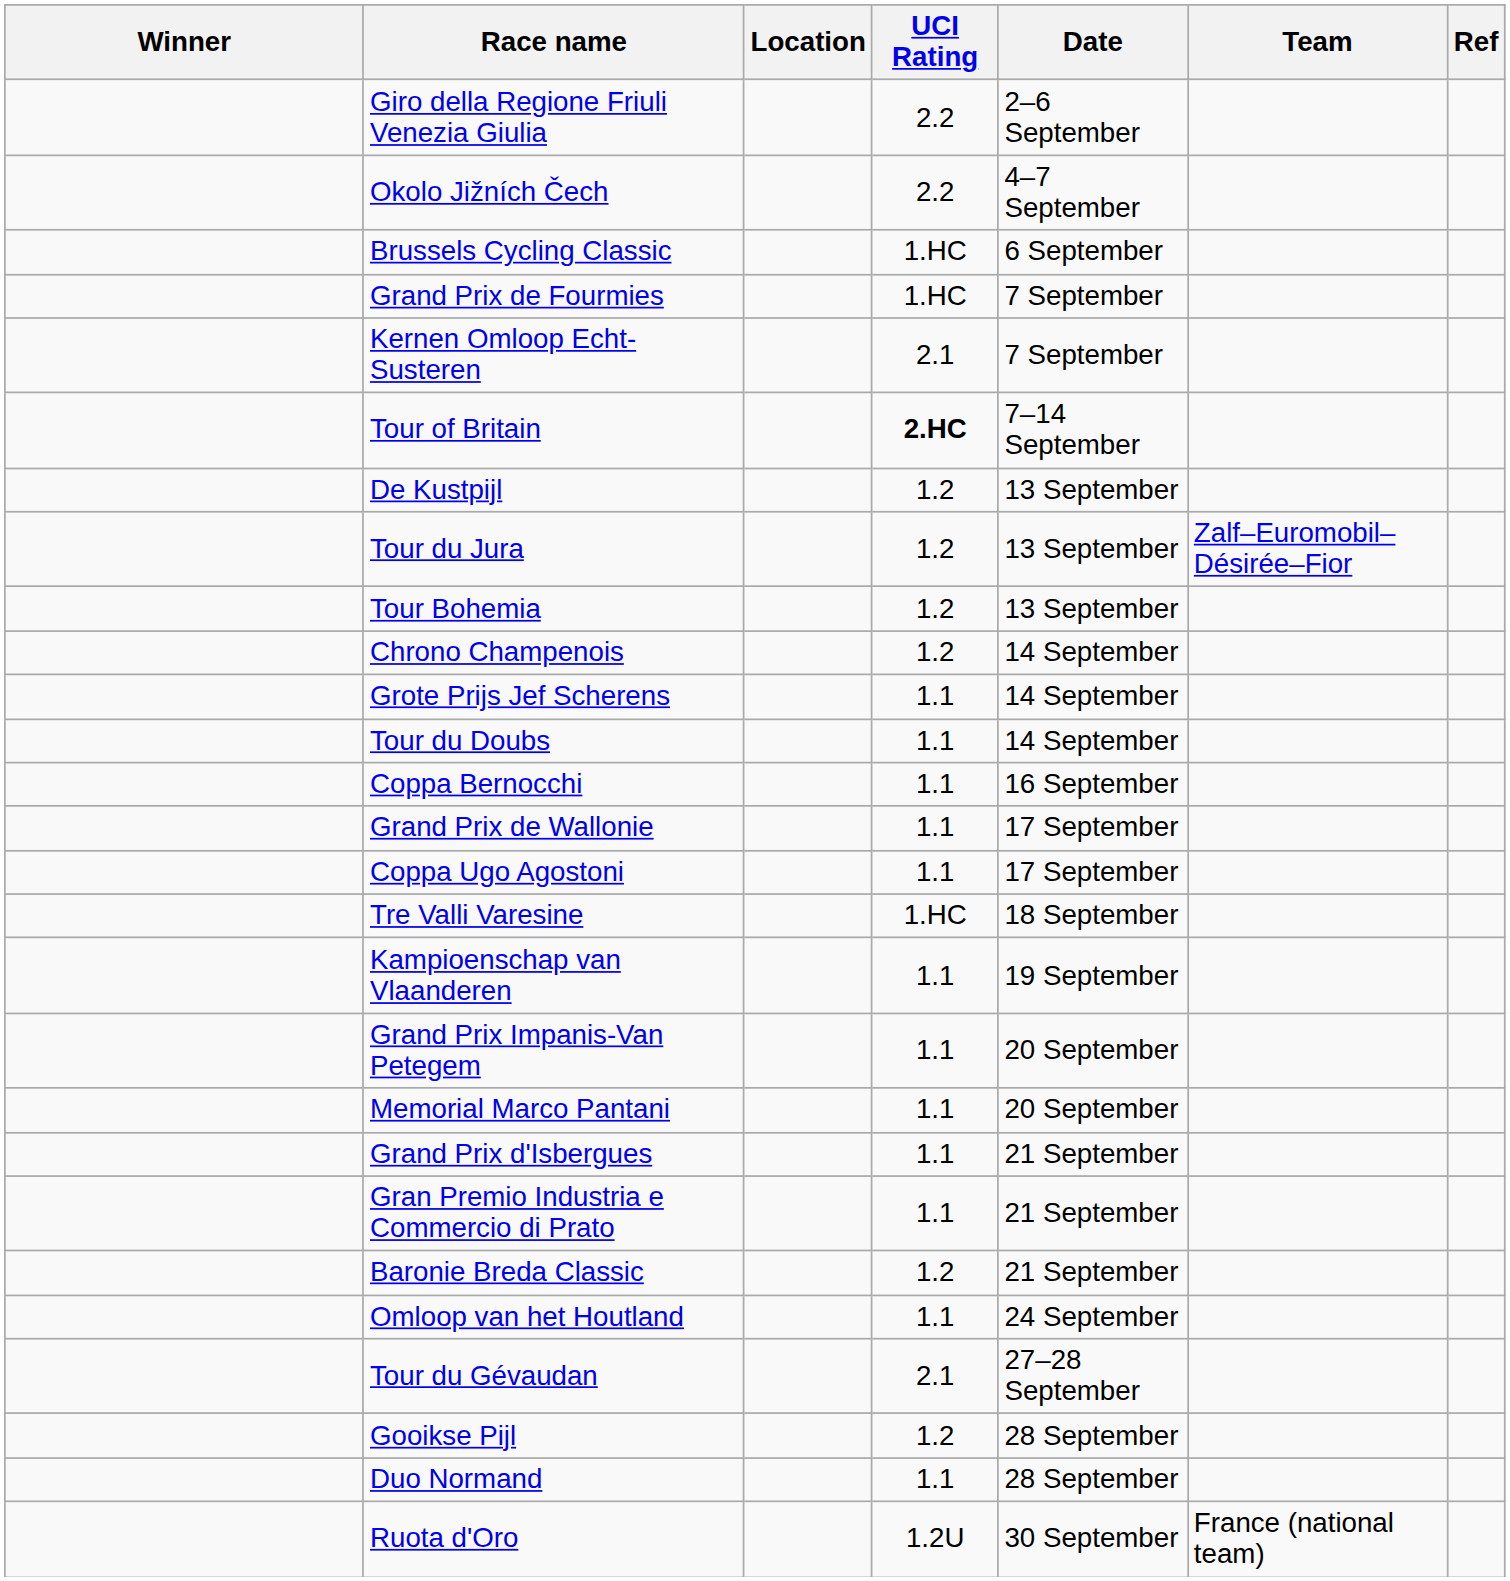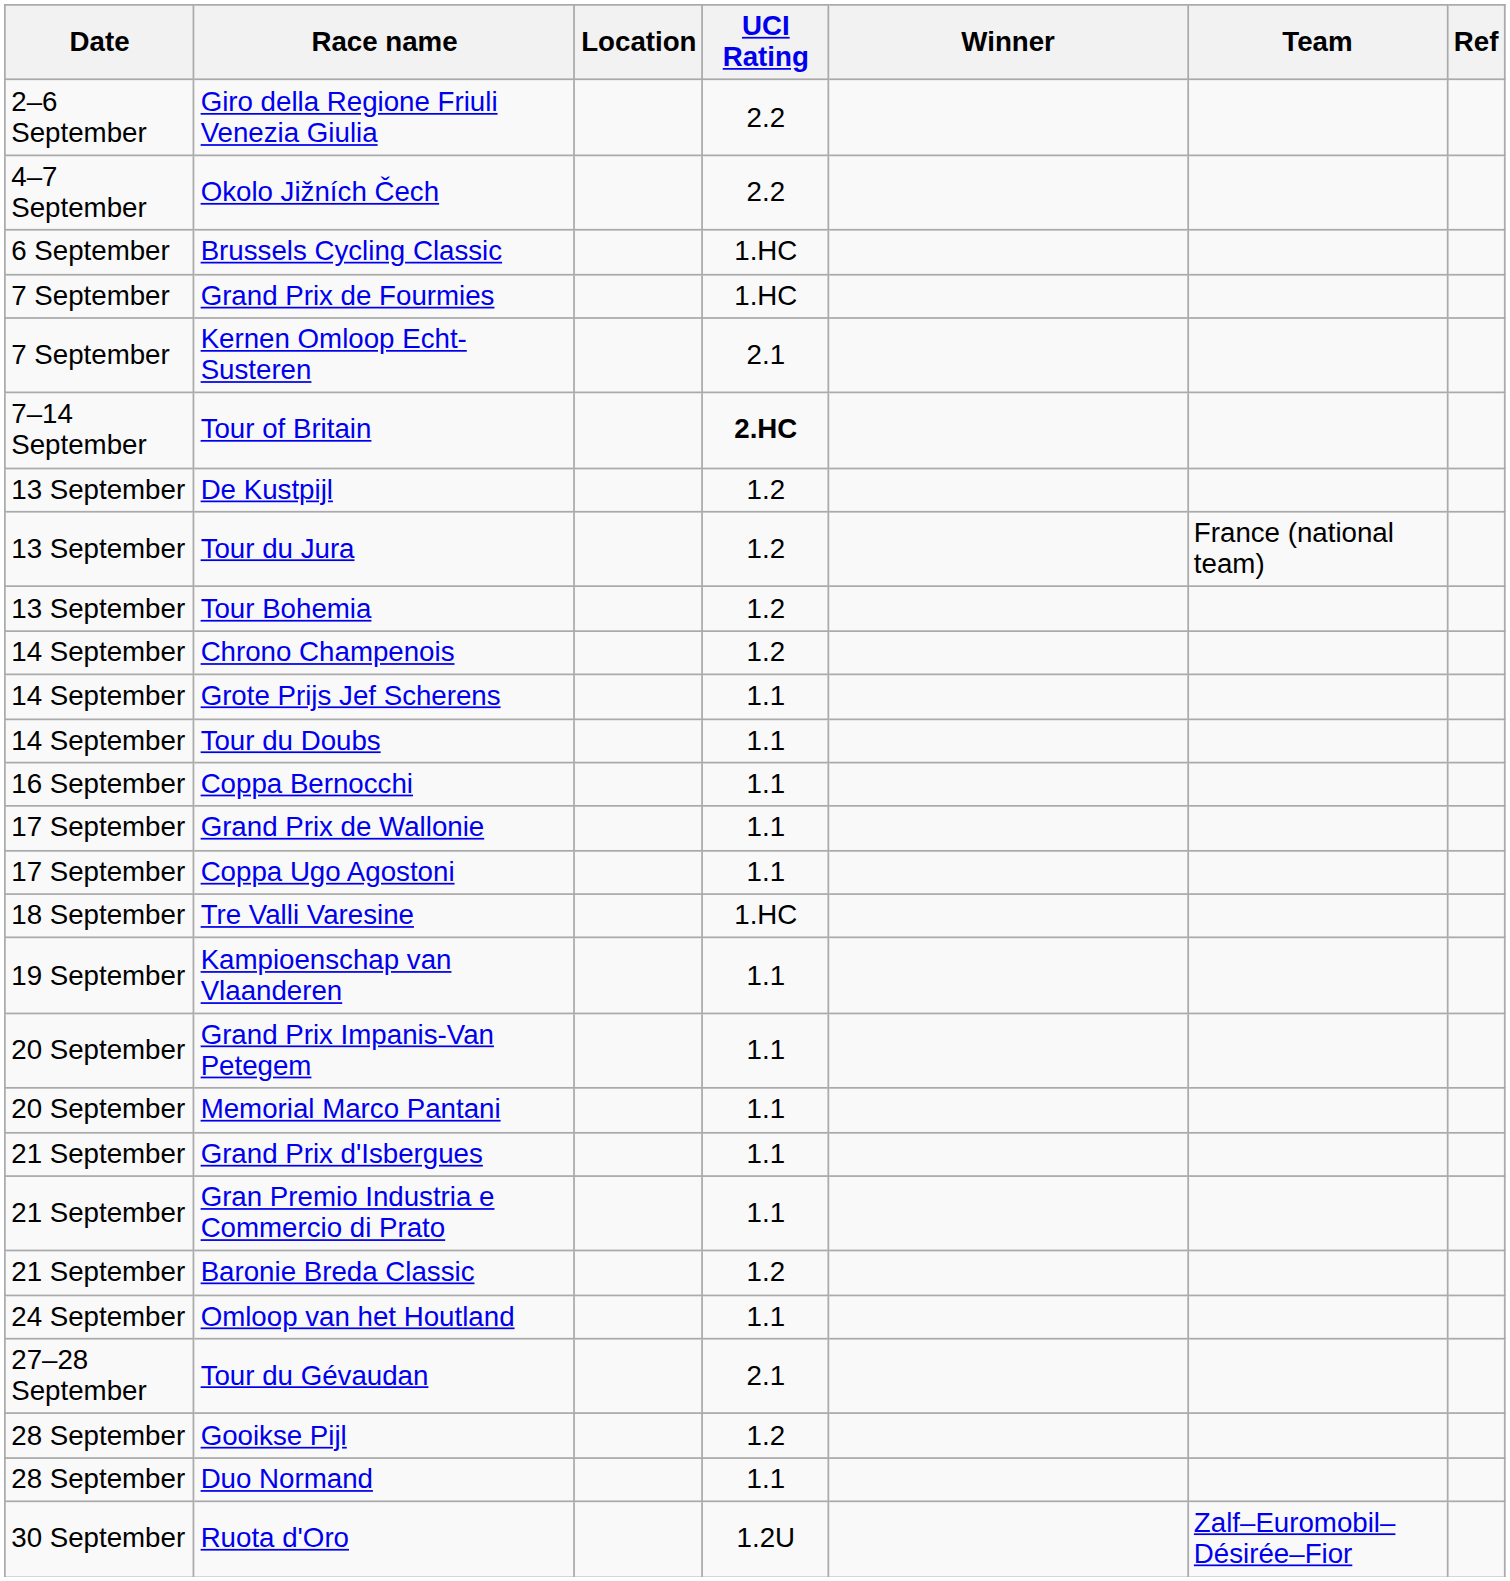columns swapped: Date <-> Winner
Tour du Jura | Team: Zalf–Euromobil–Désirée–Fior -> France (national team)
Ruota d'Oro | Team: France (national team) -> Zalf–Euromobil–Désirée–Fior
